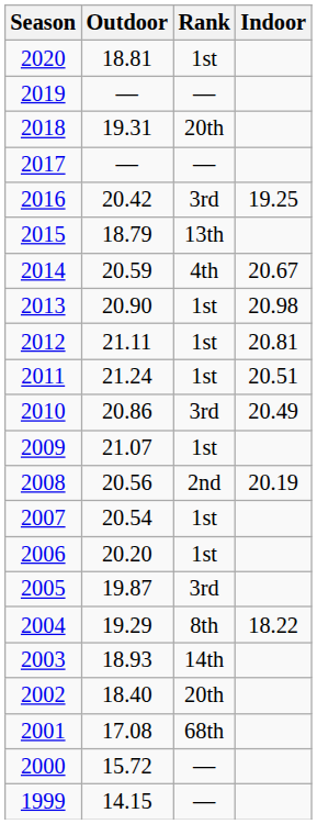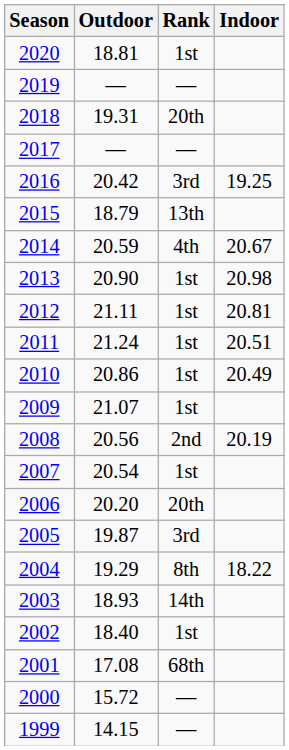2010 | Rank: 3rd -> 1st
2006 | Rank: 1st -> 20th
2002 | Rank: 20th -> 1st
